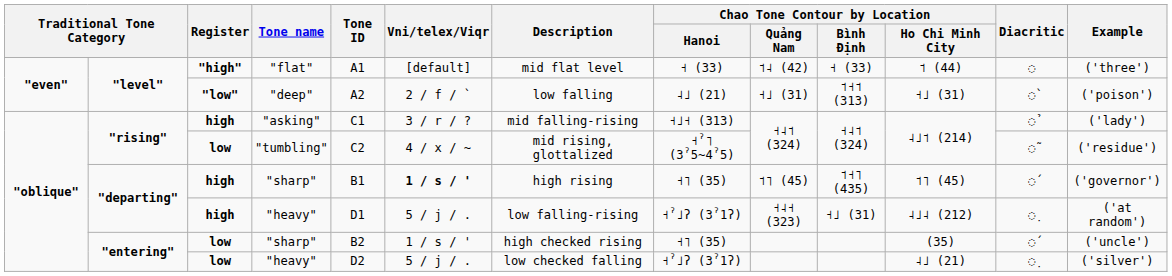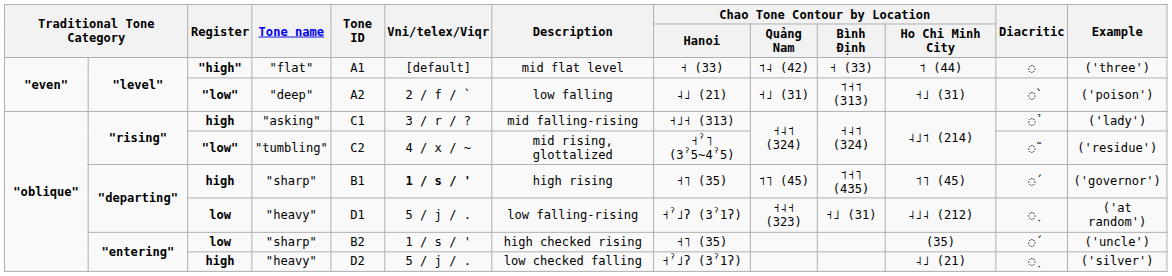"tumbling" | Register: low -> "low"
"departing" / "heavy" | Register: high -> low
"entering" / "heavy" | Register: low -> high
